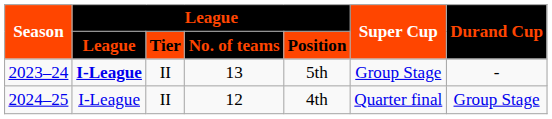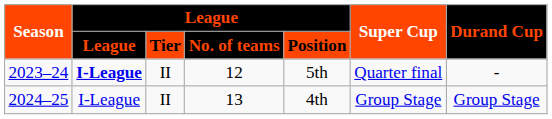2023–24 | League / No. of teams: 13 -> 12
2023–24 | Super Cup: Group Stage -> Quarter final
2024–25 | League / No. of teams: 12 -> 13
2024–25 | Super Cup: Quarter final -> Group Stage
